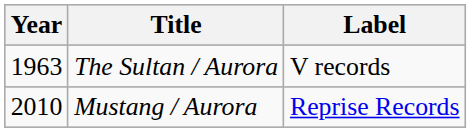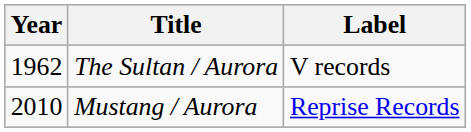The Sultan / Aurora | Year: 1963 -> 1962
